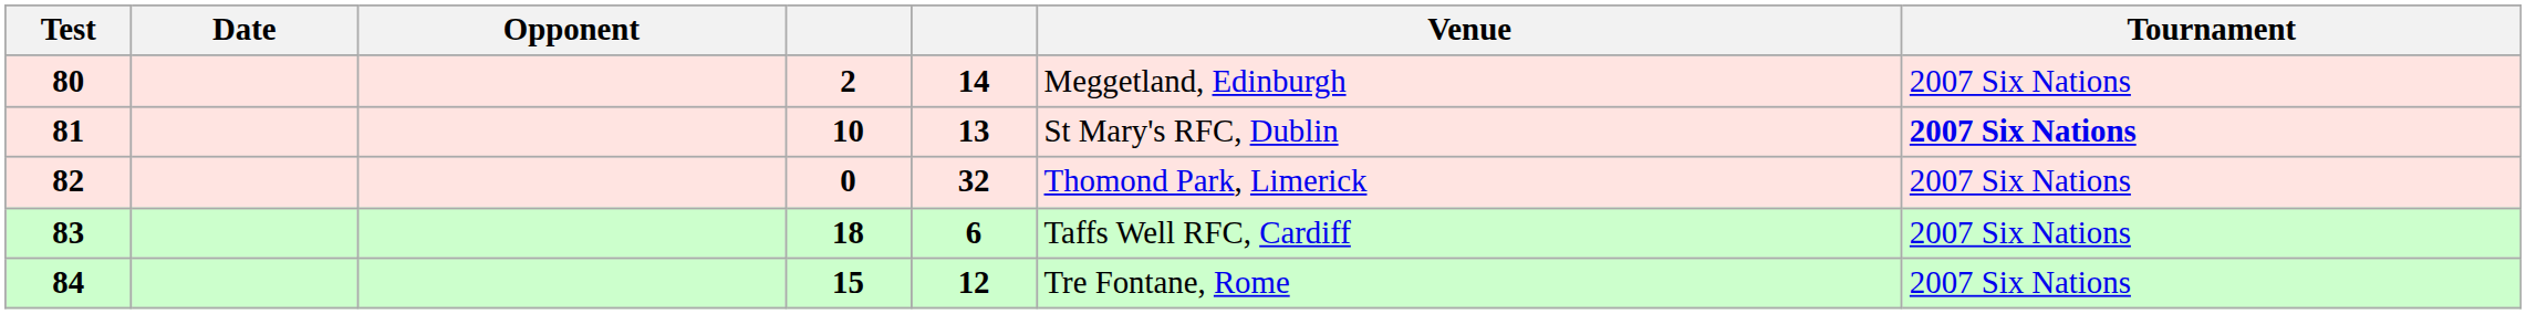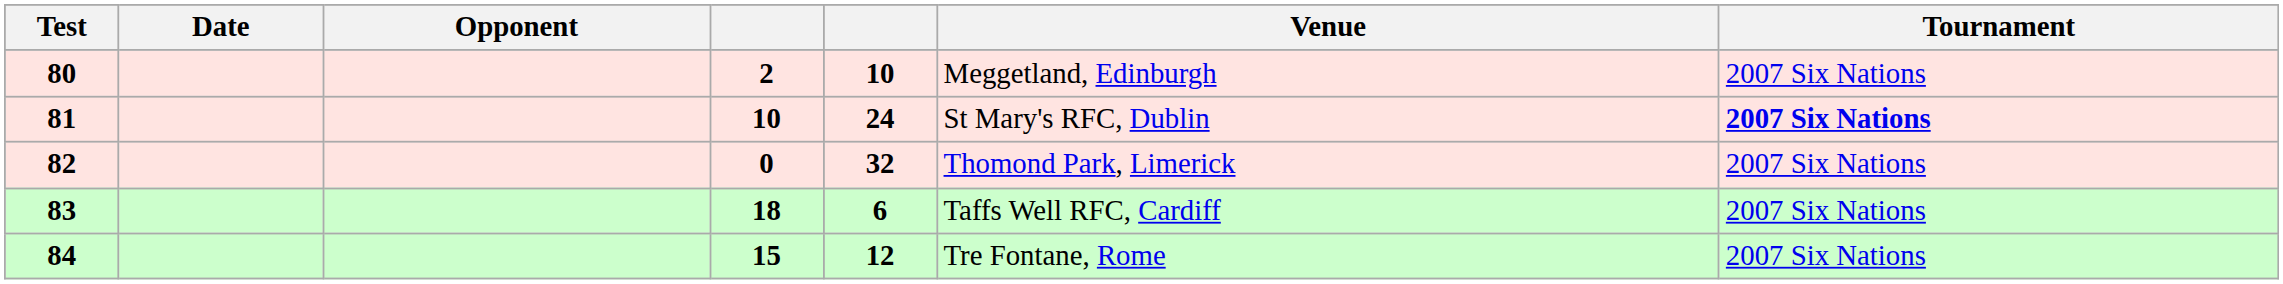80 | column 5: 14 -> 10
81 | column 5: 13 -> 24
